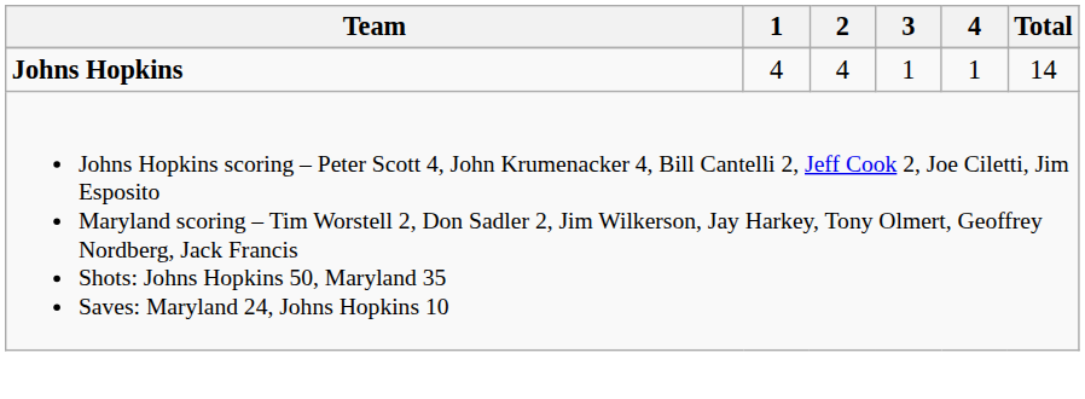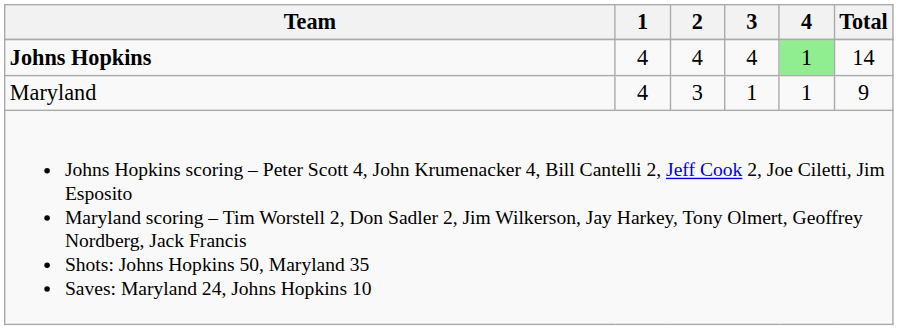Johns Hopkins | 3: 1 -> 4
Johns Hopkins | 4: no background -> lightgreen background
+ row: Maryland | 4 | 3 | 1 | 1 | 9
